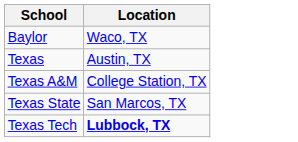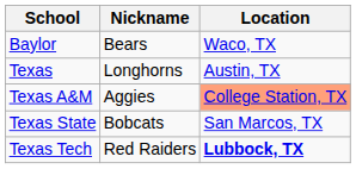+ column: Nickname | Bears | Longhorns | Aggies | Bobcats | Red Raiders
Texas A&M | Location: no background -> lightsalmon background
